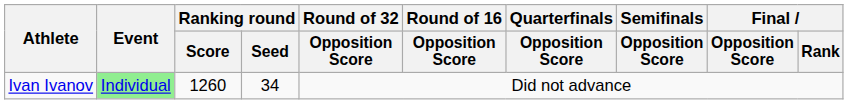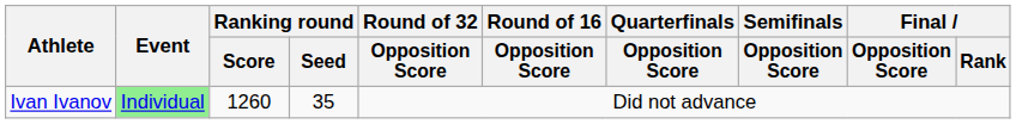Ivan Ivanov | Ranking round / Seed: 34 -> 35
